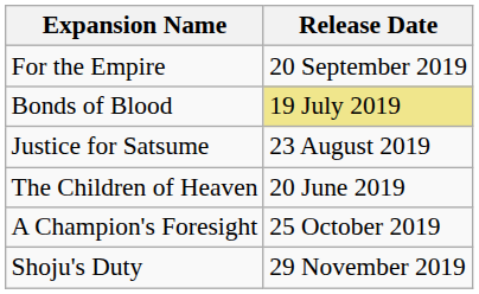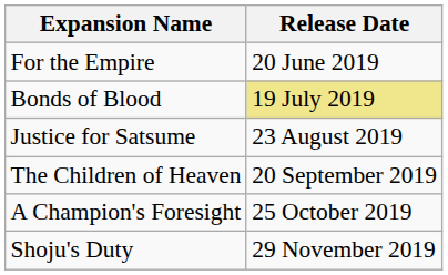For the Empire | Release Date: 20 September 2019 -> 20 June 2019
The Children of Heaven | Release Date: 20 June 2019 -> 20 September 2019
